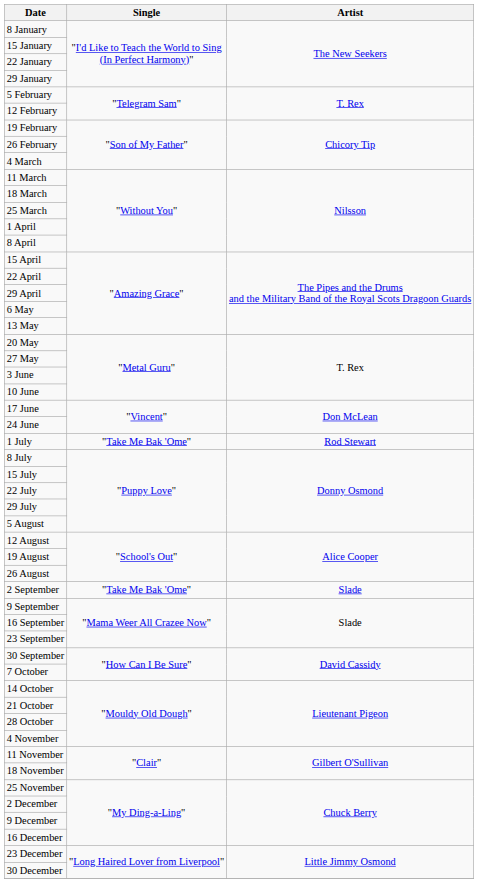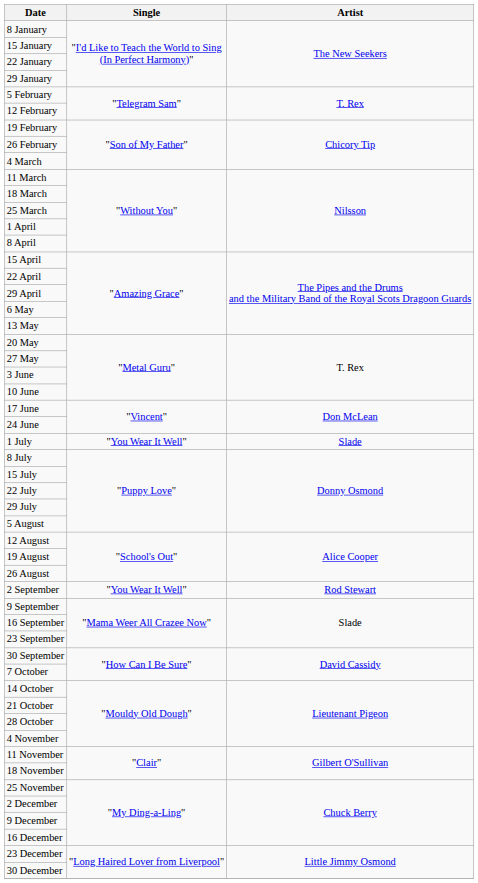1 July | Single: "Take Me Bak 'Ome" -> "You Wear It Well"
1 July | Artist: Rod Stewart -> Slade
2 September | Single: "Take Me Bak 'Ome" -> "You Wear It Well"
2 September | Artist: Slade -> Rod Stewart
